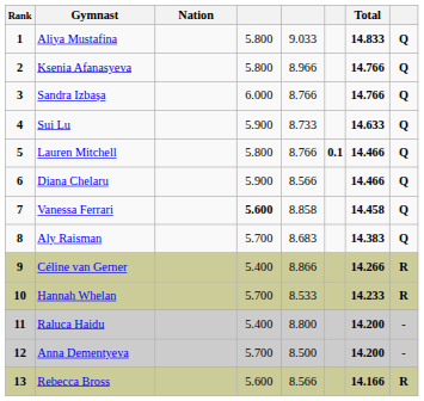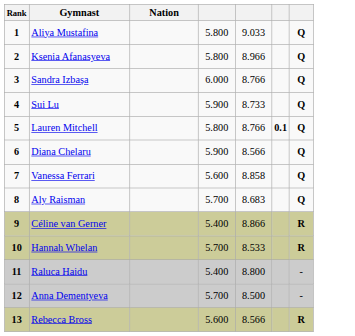- column: Total | 14.833 | 14.766 | 14.766 | 14.633 | 14.466 | 14.466 | 14.458 | 14.383 | 14.266 | 14.233 | 14.200 | 14.200 | 14.166
Vanessa Ferrari | column 4: bold -> normal
